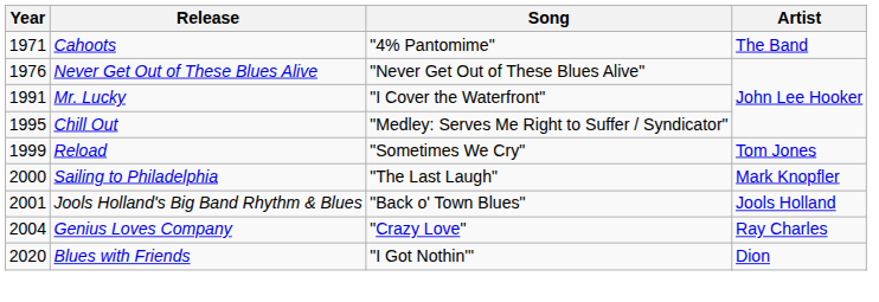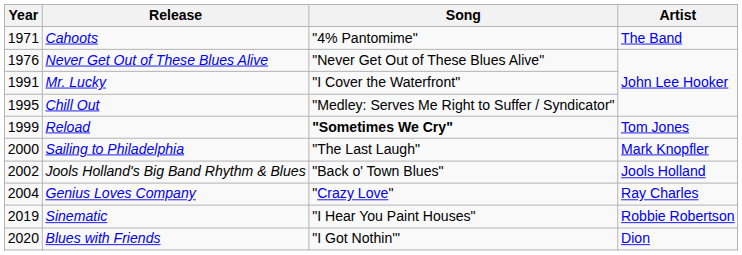Reload | Song: normal -> bold
Jools Holland's Big Band Rhythm & Blues | Year: 2001 -> 2002
+ row: 2019 | Sinematic | "I Hear You Paint Houses" | Robbie Robertson
